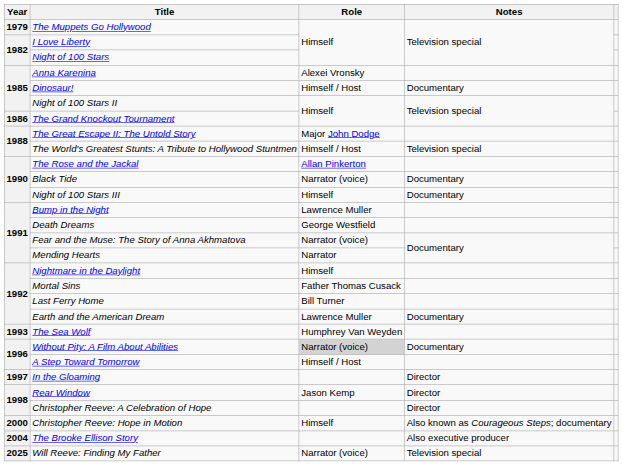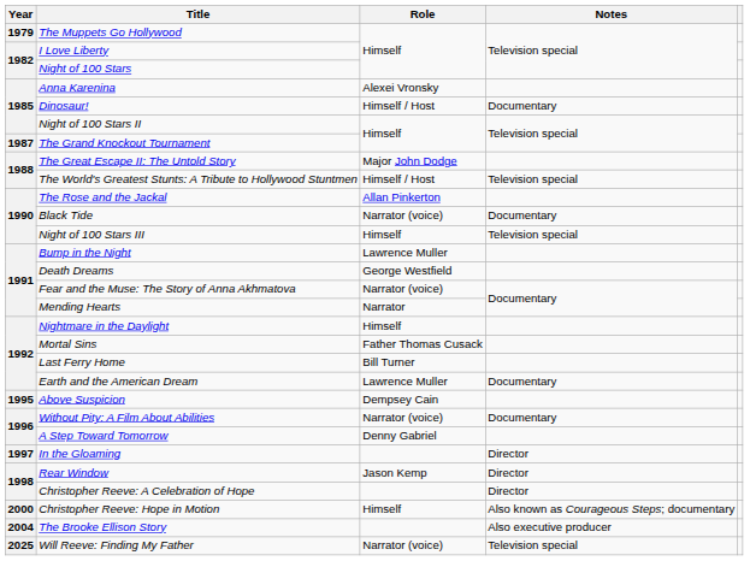The Grand Knockout Tournament | Year: 1986 -> 1987
Night of 100 Stars III | Notes: Documentary -> Television special
- row: 1993 | The Sea Wolf | Humphrey Van Weyden
+ row: 1995 | Above Suspicion | Dempsey Cain
Without Pity: A Film About Abilities | Role: lightgrey background -> no background
A Step Toward Tomorrow | Role: Himself / Host -> Denny Gabriel
